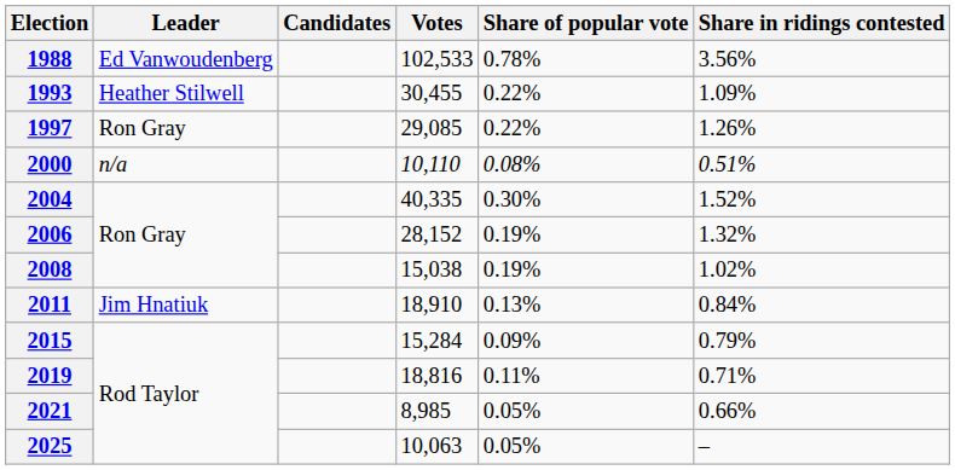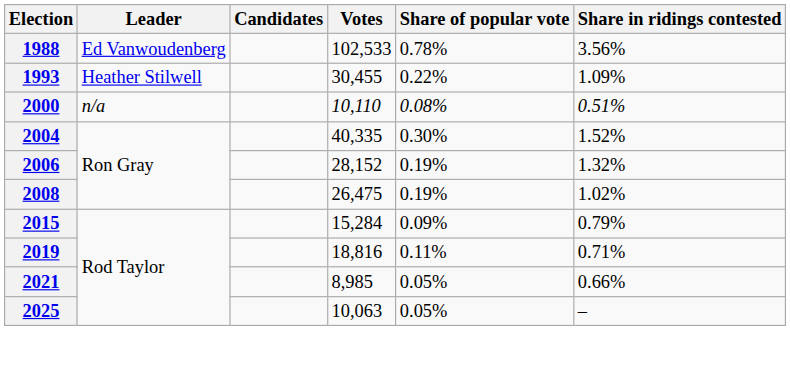- row: 1997 | Ron Gray | 29,085 | 0.22% | 1.26%
2008 | Votes: 15,038 -> 26,475
- row: 2011 | Jim Hnatiuk | 18,910 | 0.13% | 0.84%
